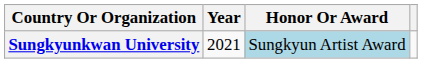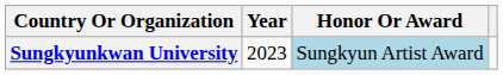Sungkyunkwan University | Year: 2021 -> 2023
